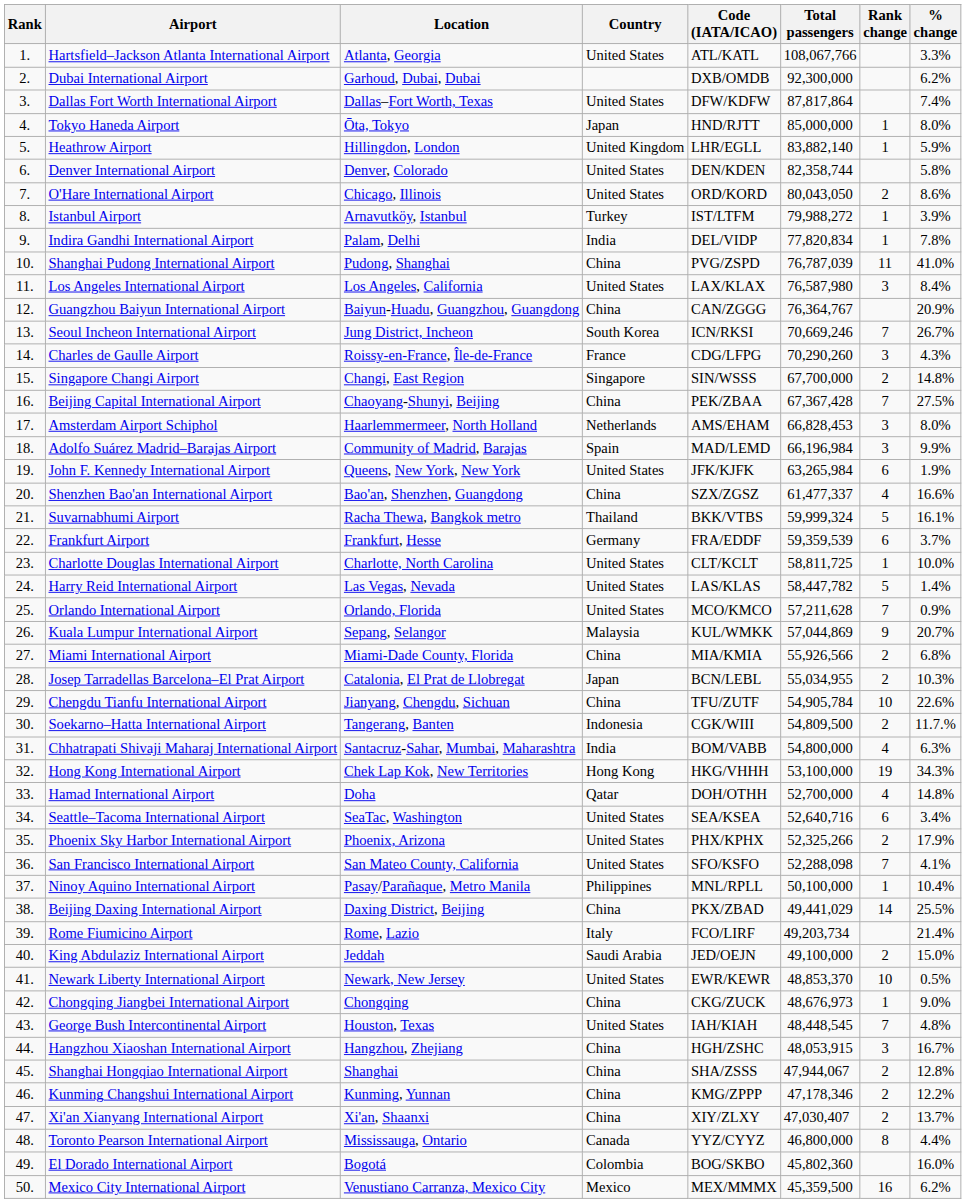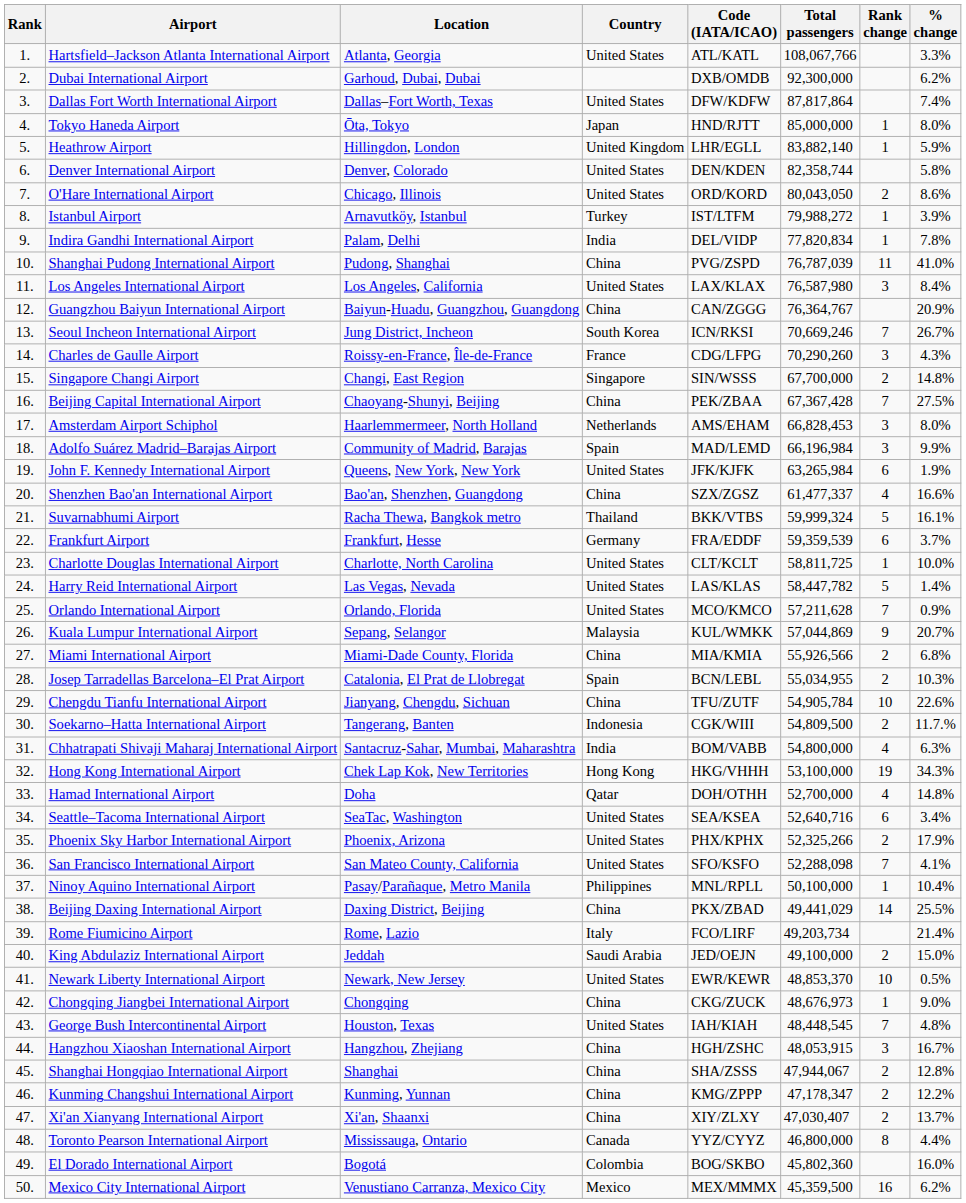Josep Tarradellas Barcelona–El Prat Airport | Country: Japan -> Spain
Kunming Changshui International Airport | Total passengers: 47,178,346 -> 47,178,347
